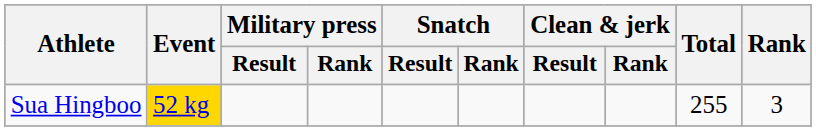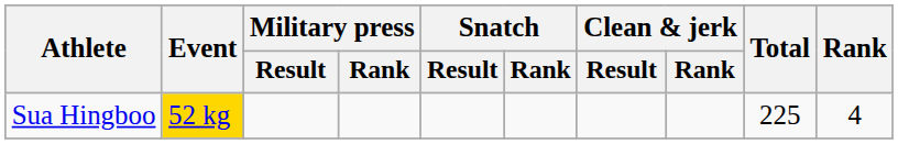Sua Hingboo | Total: 255 -> 225
Sua Hingboo | Rank: 3 -> 4
